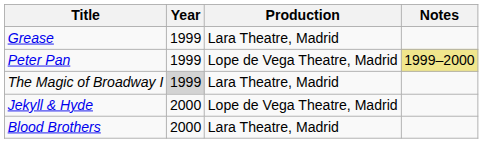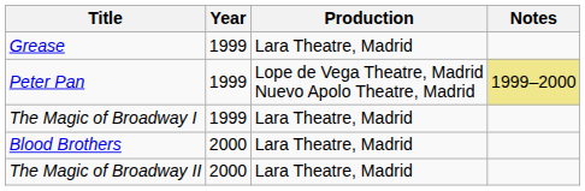Peter Pan | Production: Lope de Vega Theatre, Madrid -> Lope de Vega Theatre, Madrid Nuevo Apolo Theatre, Madrid
The Magic of Broadway I | Year: lightgrey background -> no background
- row: Jekyll & Hyde | 2000 | Lope de Vega Theatre, Madrid
+ row: The Magic of Broadway II | 2000 | Lara Theatre, Madrid
